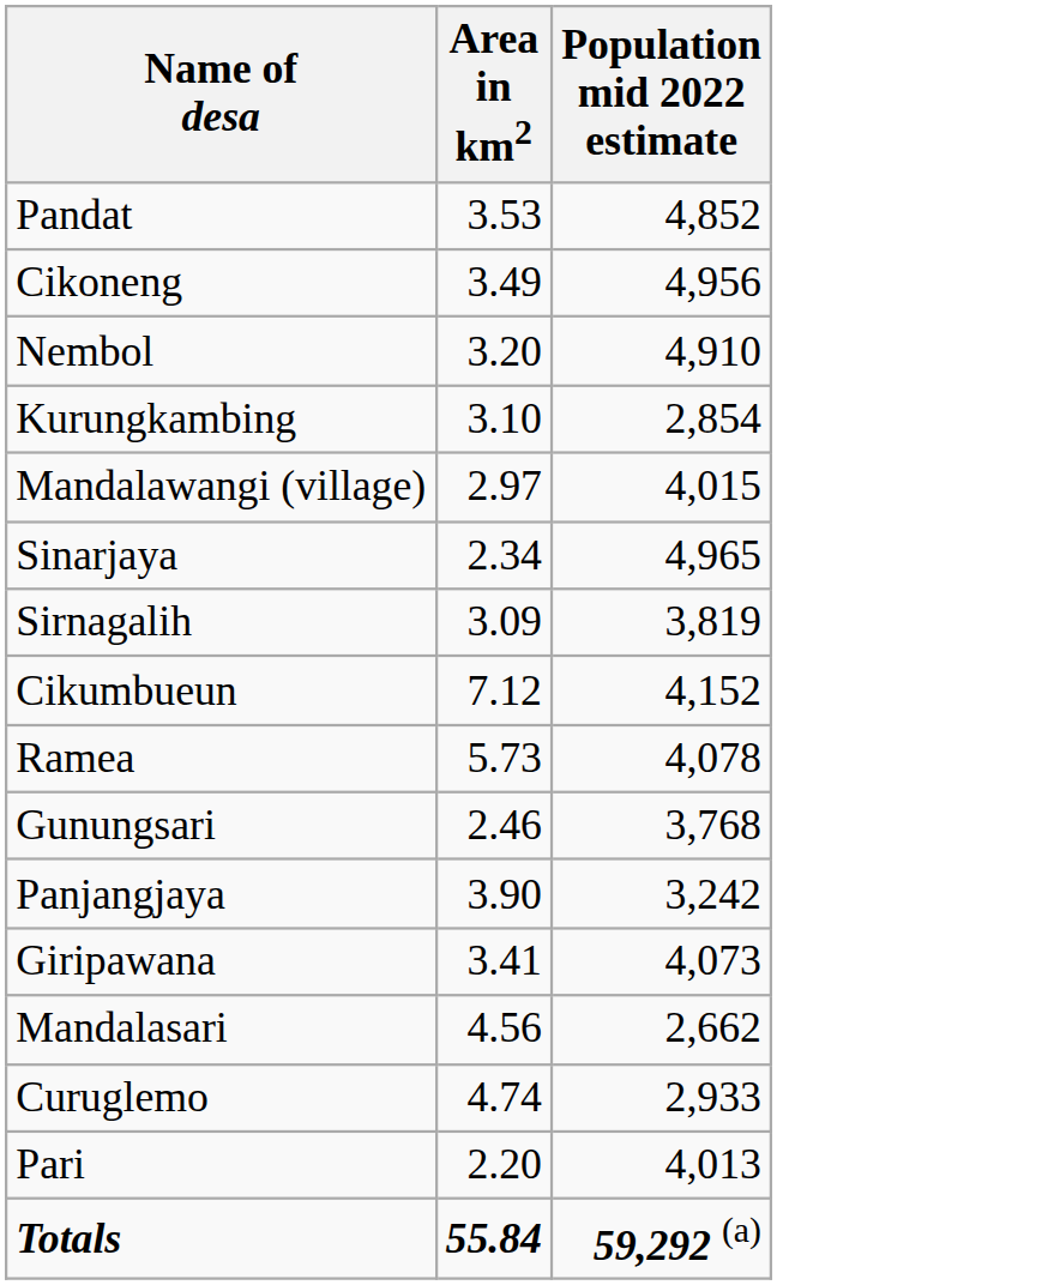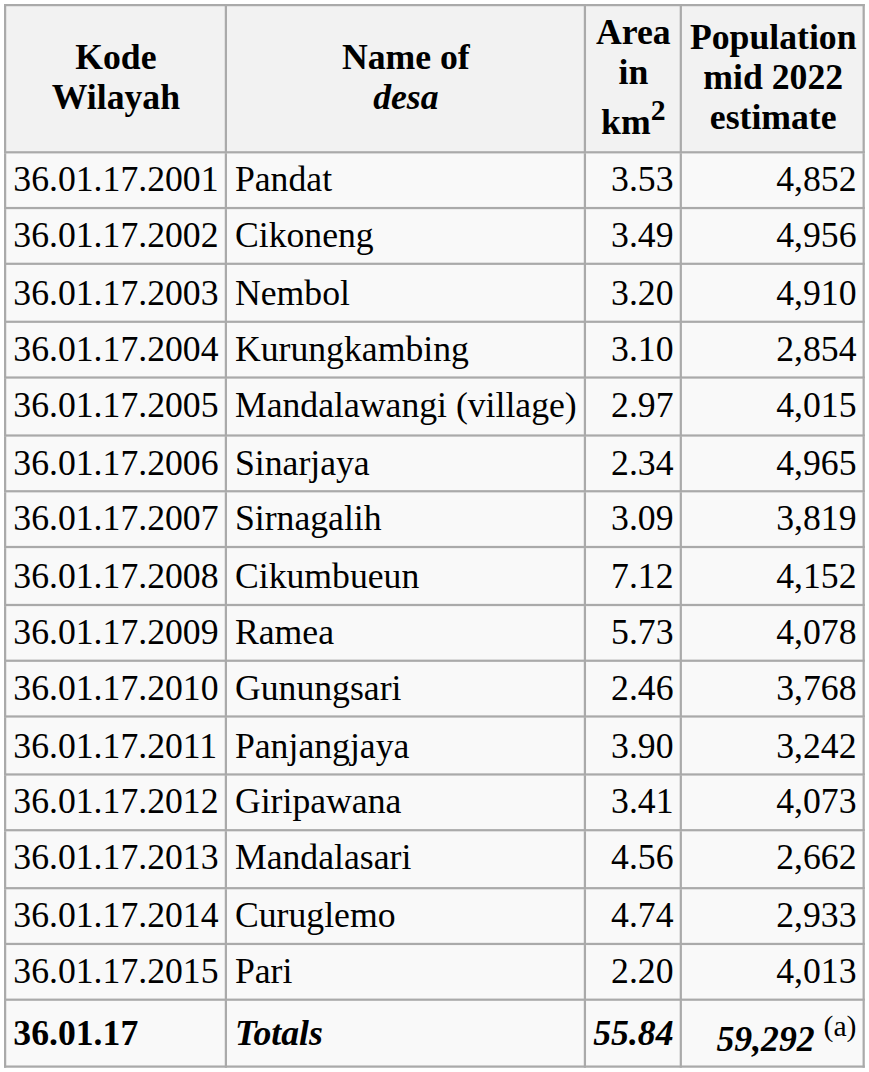+ column: Kode Wilayah | 36.01.17.2001 | 36.01.17.2002 | 36.01.17.2003 | 36.01.17.2004 | 36.01.17.2005 | 36.01.17.2006 | 36.01.17.2007 | 36.01.17.2008 | 36.01.17.2009 | 36.01.17.2010 | 36.01.17.2011 | 36.01.17.2012 | 36.01.17.2013 | 36.01.17.2014 | 36.01.17.2015 | 36.01.17
